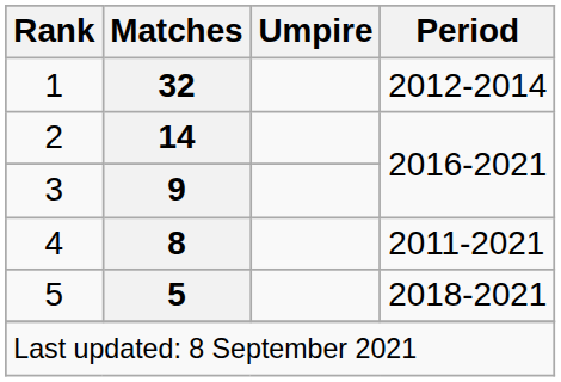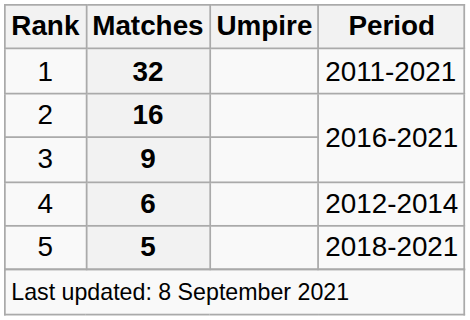1 | Period: 2012-2014 -> 2011-2021
2 | Matches: 14 -> 16
4 | Matches: 8 -> 6
4 | Period: 2011-2021 -> 2012-2014
